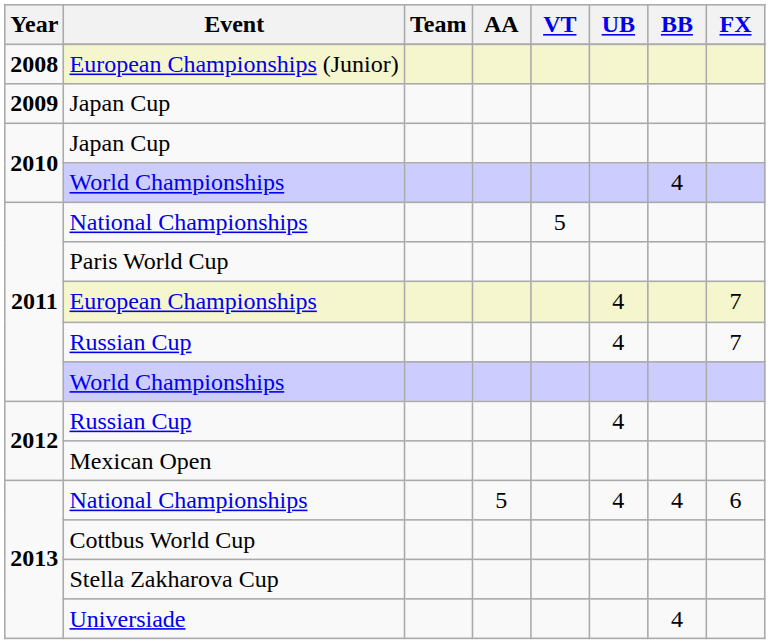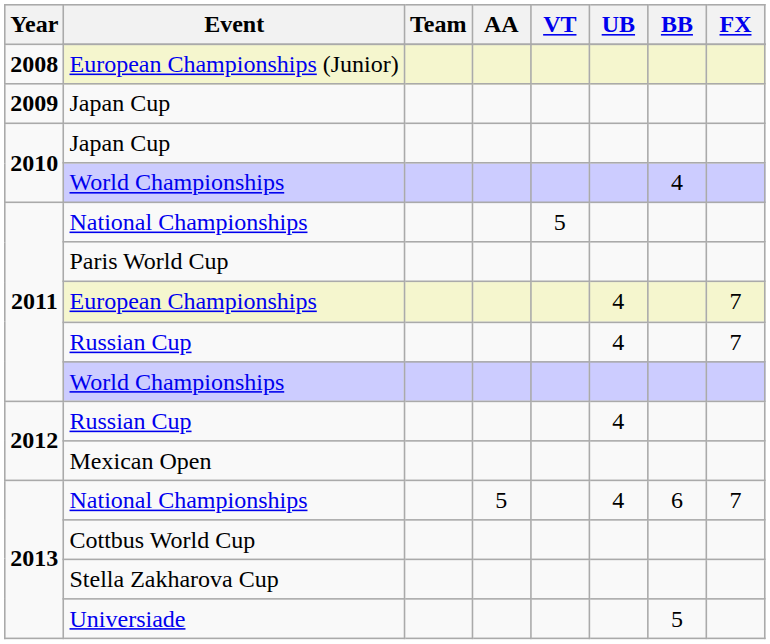2013 / National Championships | BB: 4 -> 6
2013 / National Championships | FX: 6 -> 7
Universiade | BB: 4 -> 5
